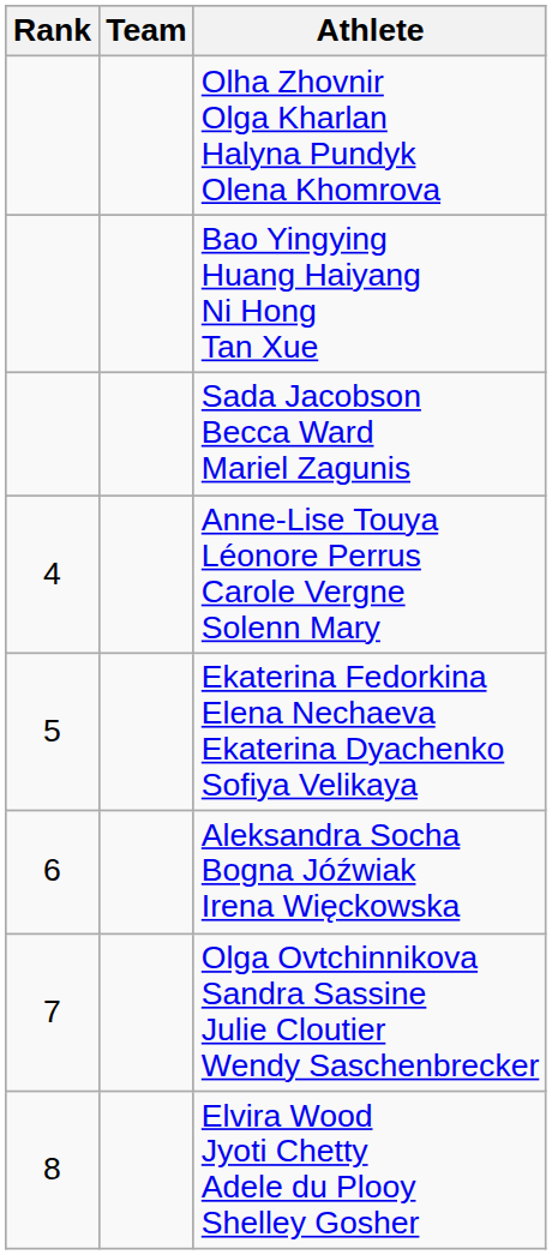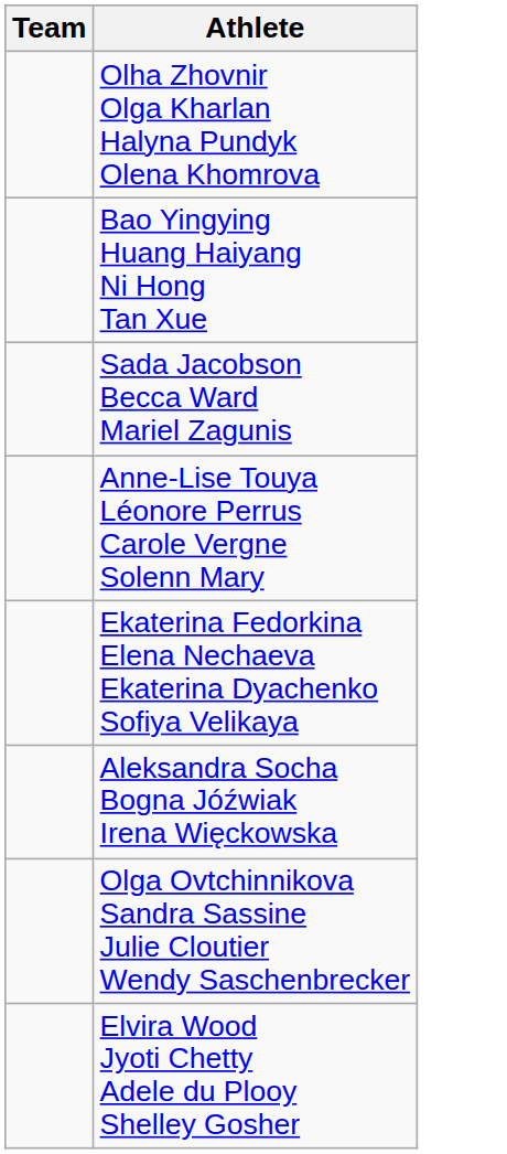- column: Rank | 4 | 5 | 6 | 7 | 8
